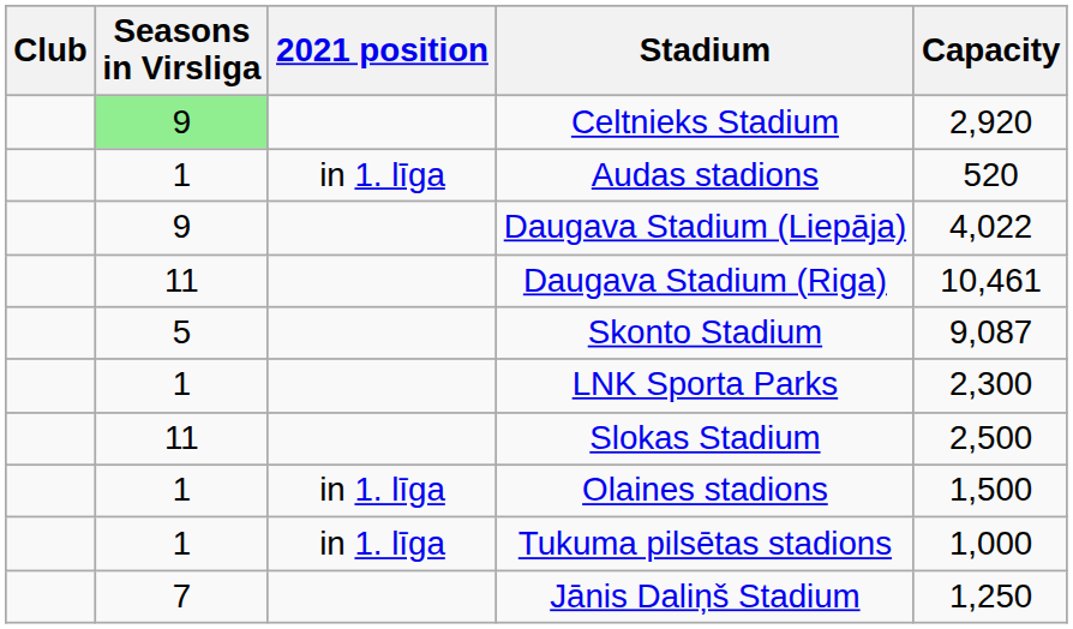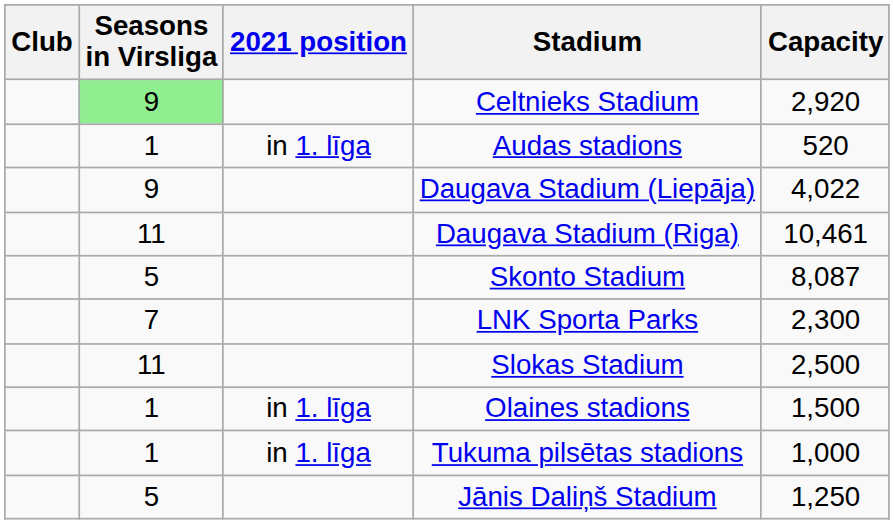Skonto Stadium | Capacity: 9,087 -> 8,087
LNK Sporta Parks | Seasons in Virsliga: 1 -> 7
Jānis Daliņš Stadium | Seasons in Virsliga: 7 -> 5
